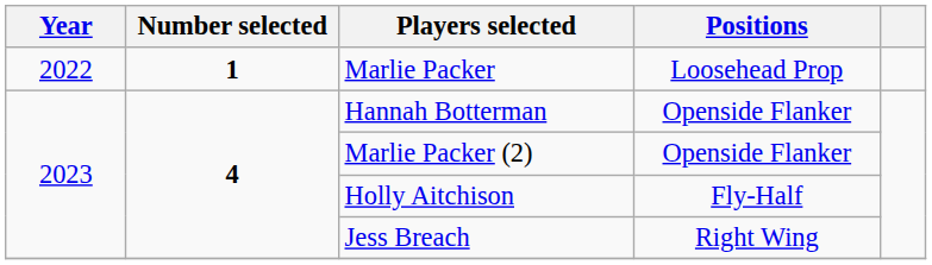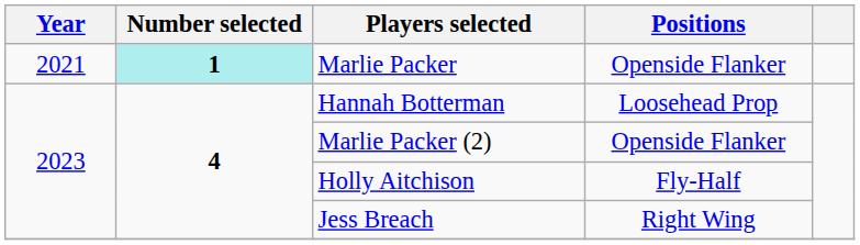Marlie Packer | Year: 2022 -> 2021
Marlie Packer | Number selected: no background -> paleturquoise background
Marlie Packer | Positions: Loosehead Prop -> Openside Flanker
Hannah Botterman | Positions: Openside Flanker -> Loosehead Prop
